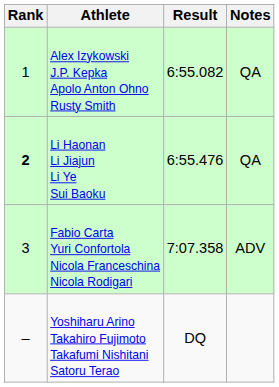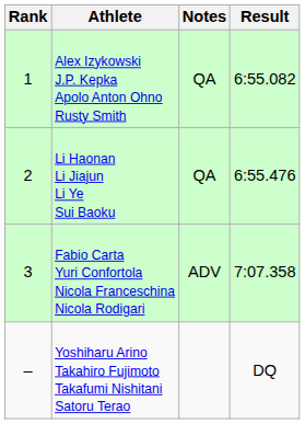columns swapped: Result <-> Notes
Li Haonan Li Jiajun Li Ye Sui Baoku | Rank: bold -> normal
